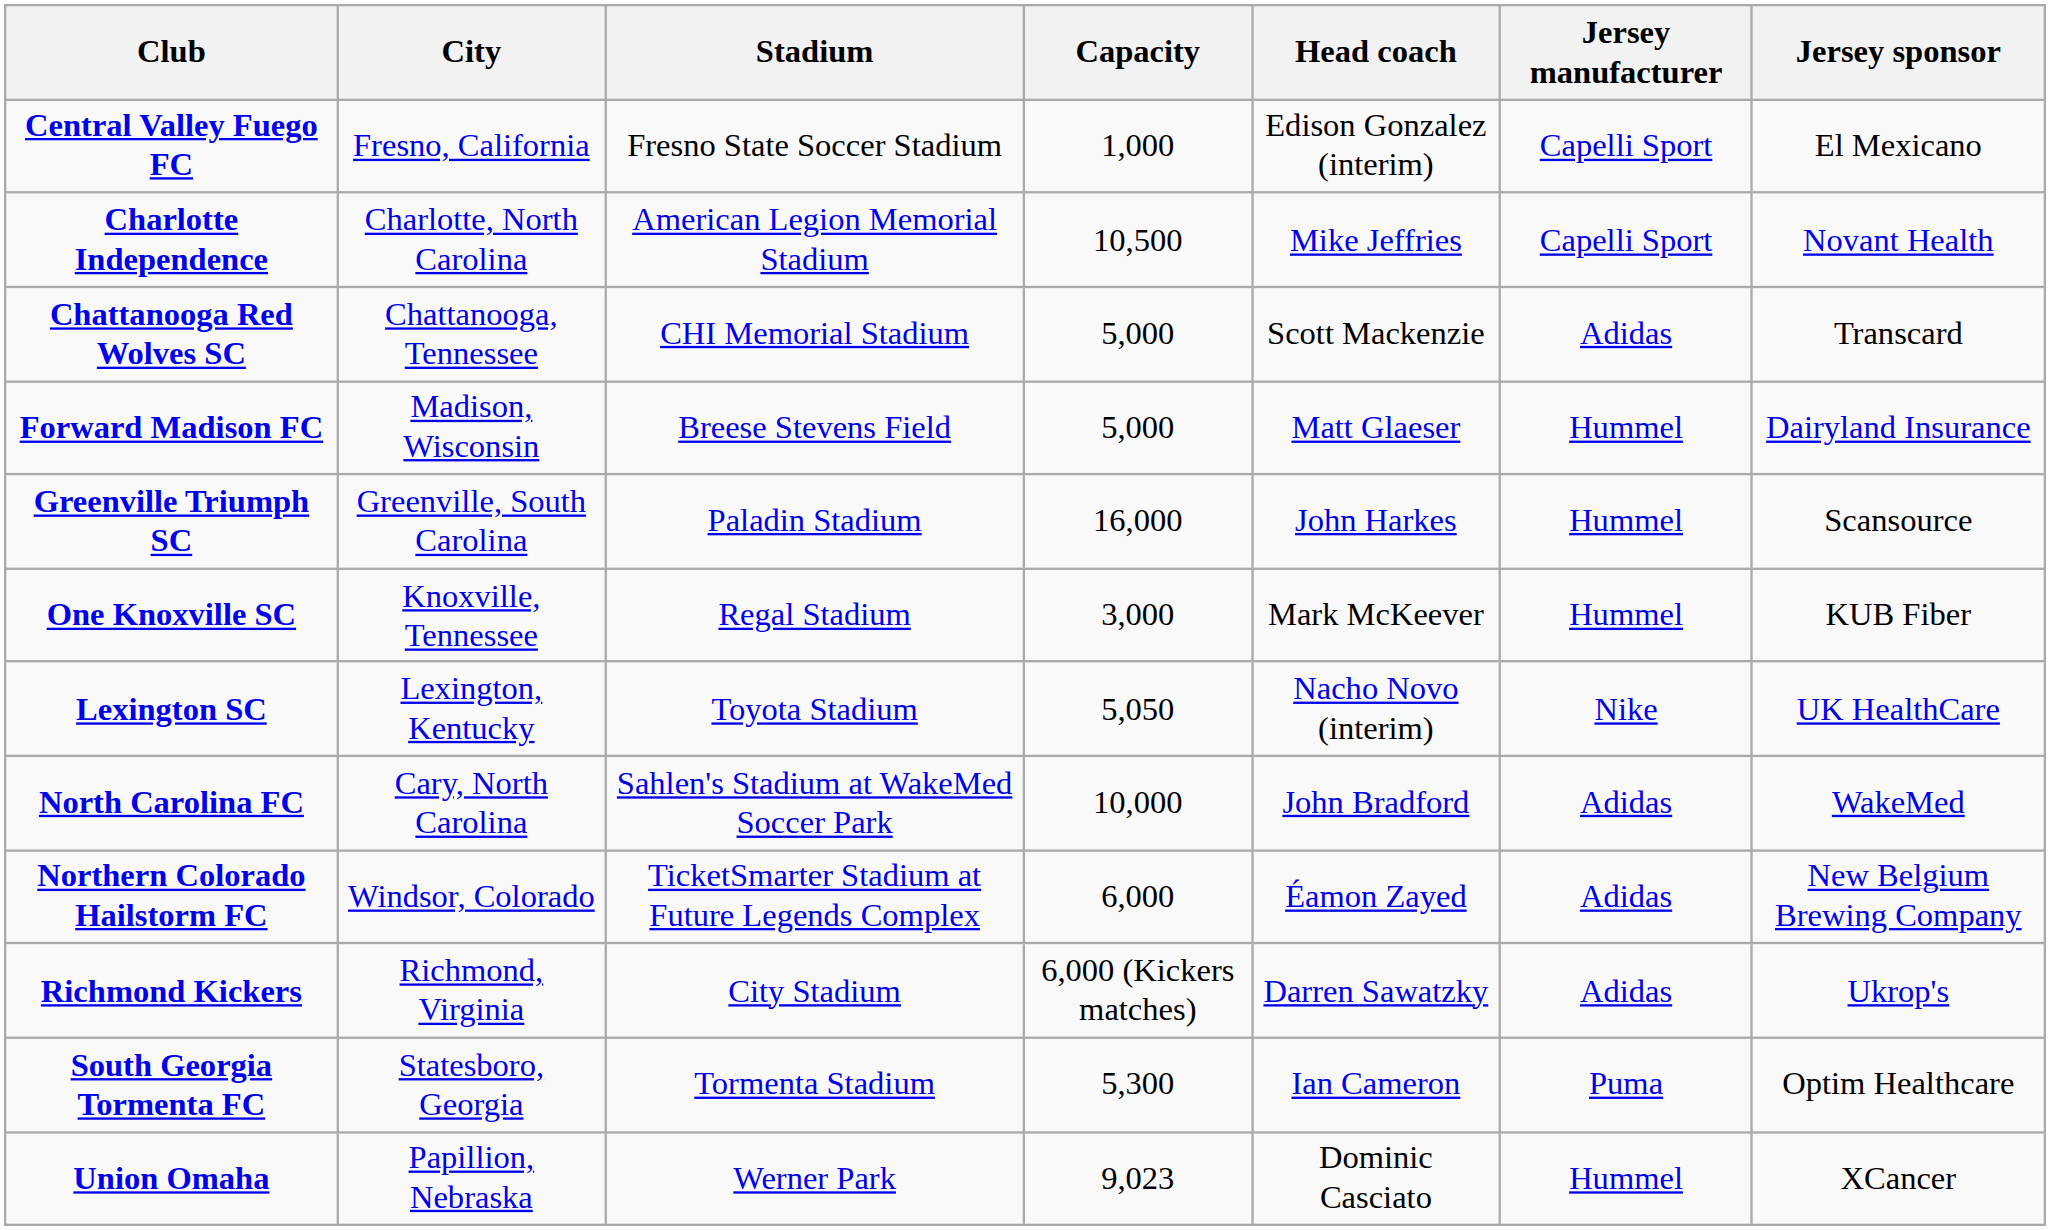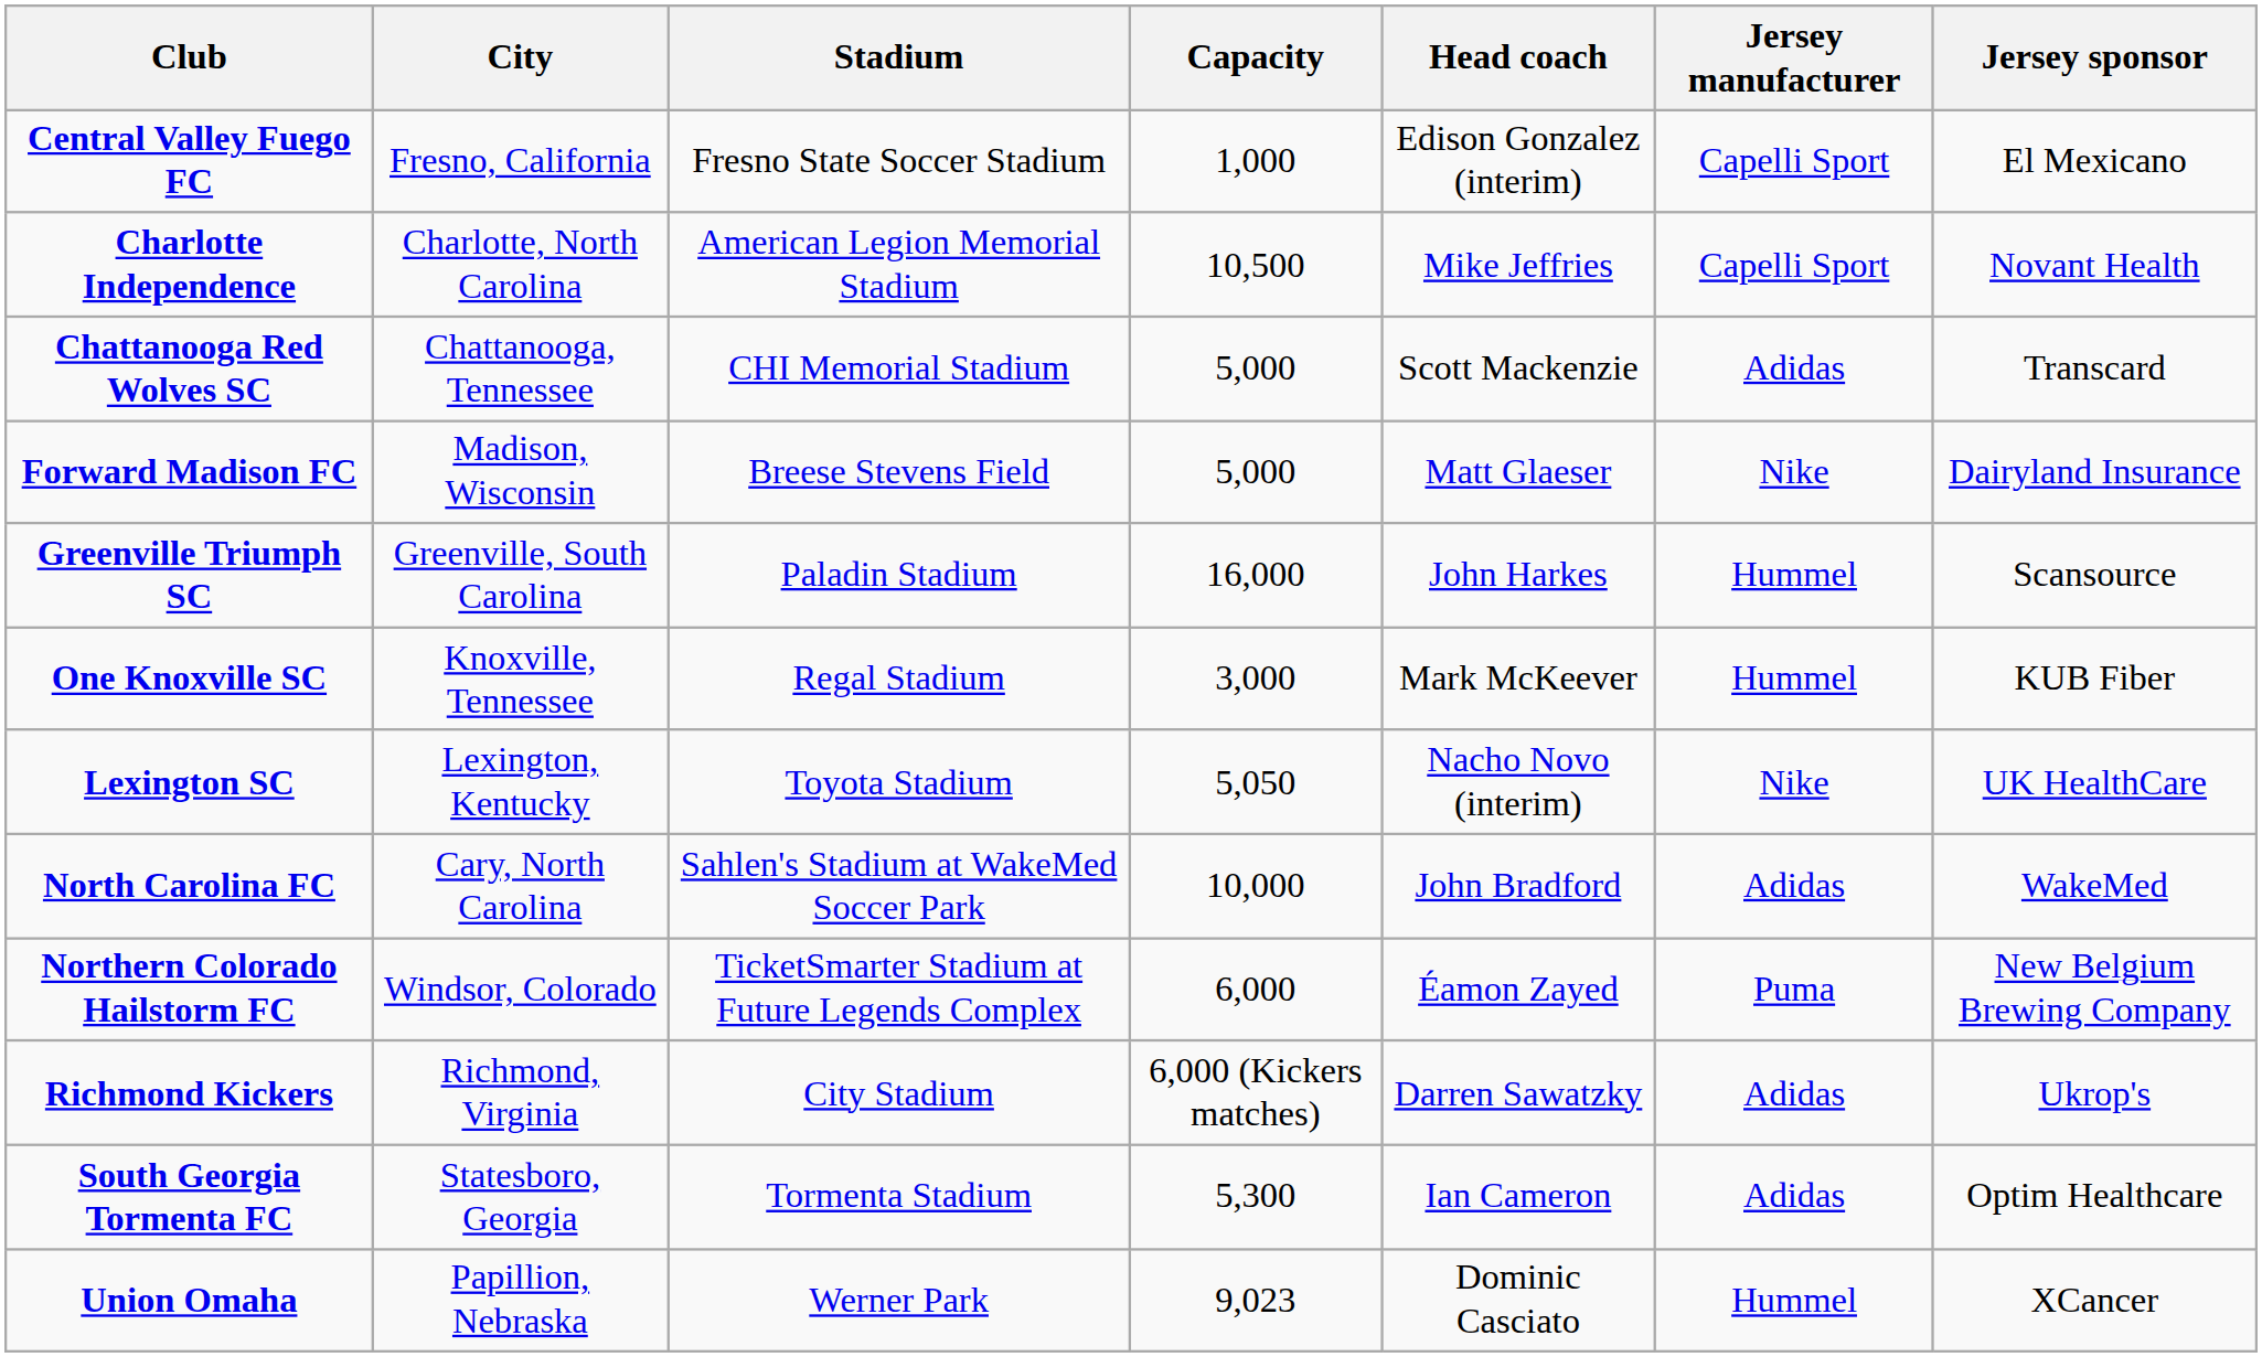Forward Madison FC | Jersey manufacturer: Hummel -> Nike
Northern Colorado Hailstorm FC | Jersey manufacturer: Adidas -> Puma
South Georgia Tormenta FC | Jersey manufacturer: Puma -> Adidas
